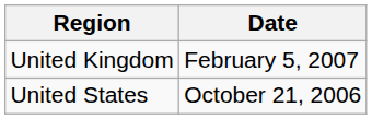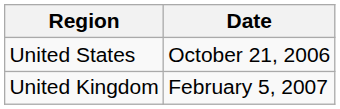rows swapped: United States <-> United Kingdom
